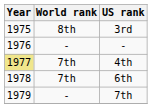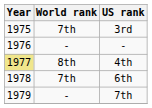3rd | World rank: 8th -> 7th
4th | World rank: 7th -> 8th
